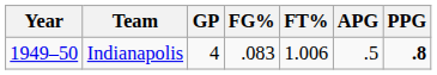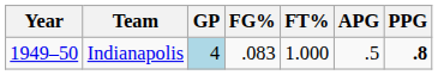Indianapolis | GP: no background -> lightblue background
Indianapolis | FT%: 1.006 -> 1.000
